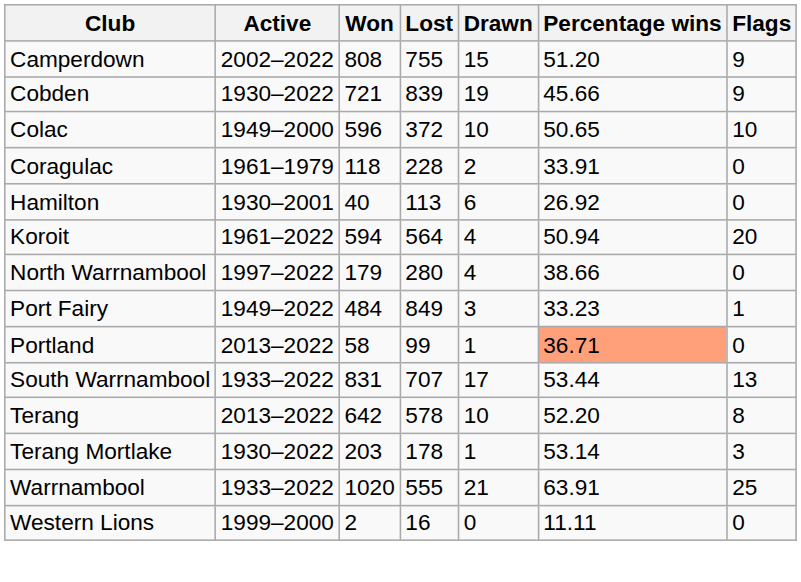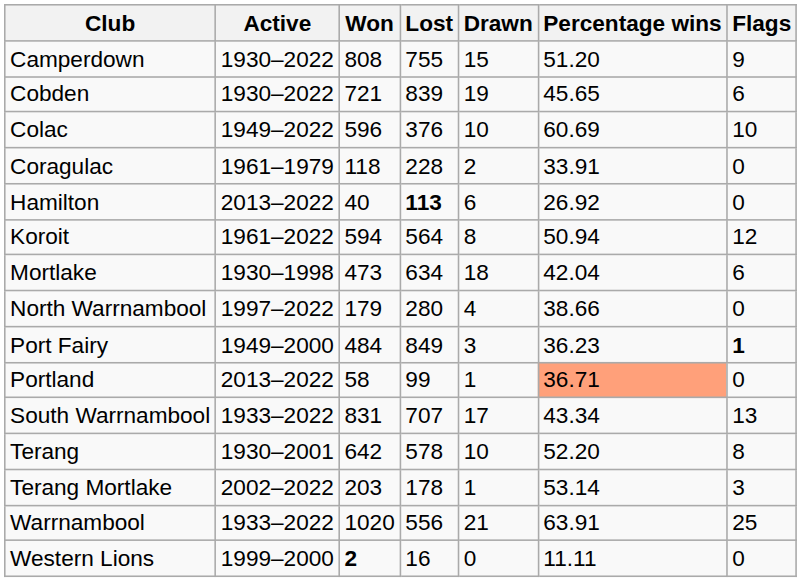Camperdown | Active: 2002–2022 -> 1930–2022
Cobden | Percentage wins: 45.66 -> 45.65
Cobden | Flags: 9 -> 6
Colac | Active: 1949–2000 -> 1949–2022
Colac | Lost: 372 -> 376
Colac | Percentage wins: 50.65 -> 60.69
Hamilton | Active: 1930–2001 -> 2013–2022
Hamilton | Lost: normal -> bold
Koroit | Drawn: 4 -> 8
Koroit | Flags: 20 -> 12
+ row: Mortlake | 1930–1998 | 473 | 634 | 18 | 42.04 | 6
Port Fairy | Active: 1949–2022 -> 1949–2000
Port Fairy | Percentage wins: 33.23 -> 36.23
Port Fairy | Flags: normal -> bold
South Warrnambool | Percentage wins: 53.44 -> 43.34
Terang | Active: 2013–2022 -> 1930–2001
Terang Mortlake | Active: 1930–2022 -> 2002–2022
Warrnambool | Lost: 555 -> 556
Western Lions | Won: normal -> bold
